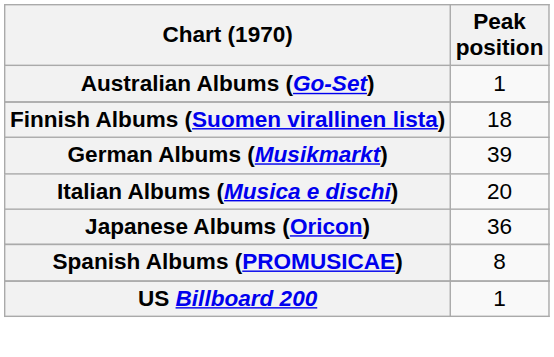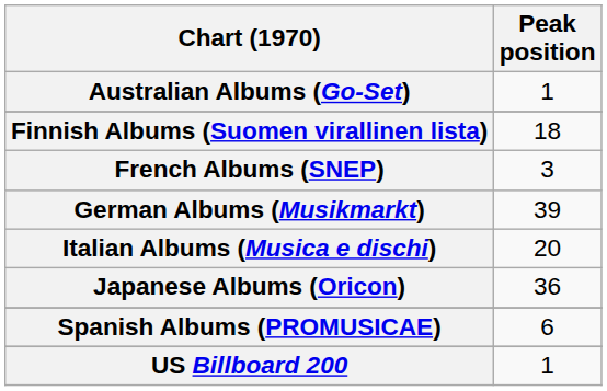+ row: French Albums (SNEP) | 3
Spanish Albums (PROMUSICAE) | Peak position: 8 -> 6
